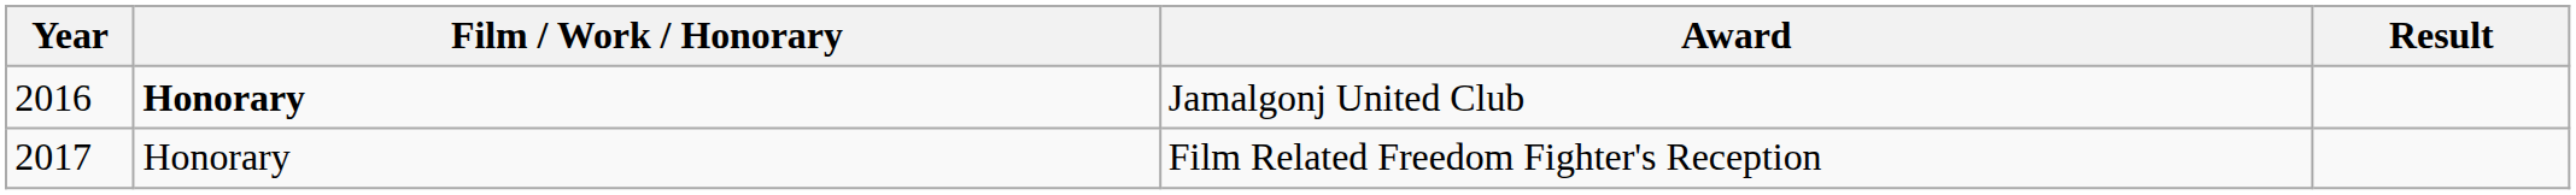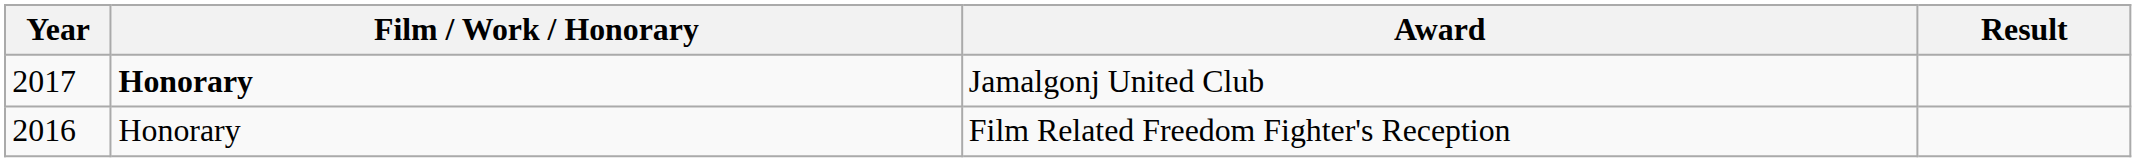Jamalgonj United Club | Year: 2016 -> 2017
Film Related Freedom Fighter's Reception | Year: 2017 -> 2016
